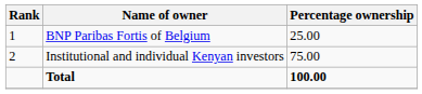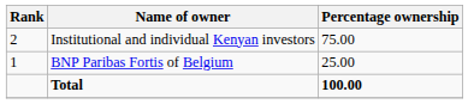rows swapped: BNP Paribas Fortis of Belgium <-> Institutional and individual Kenyan investors
